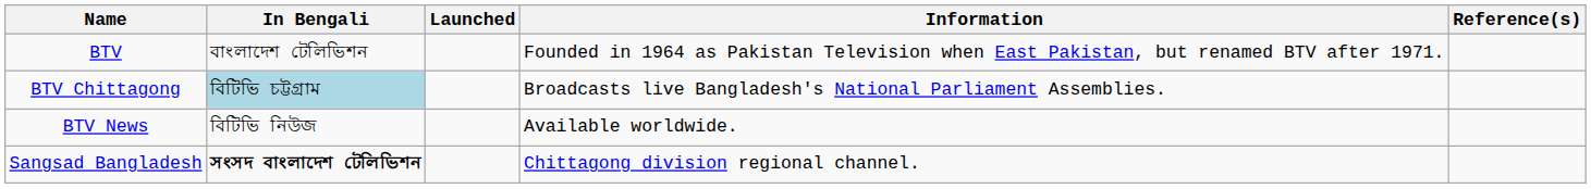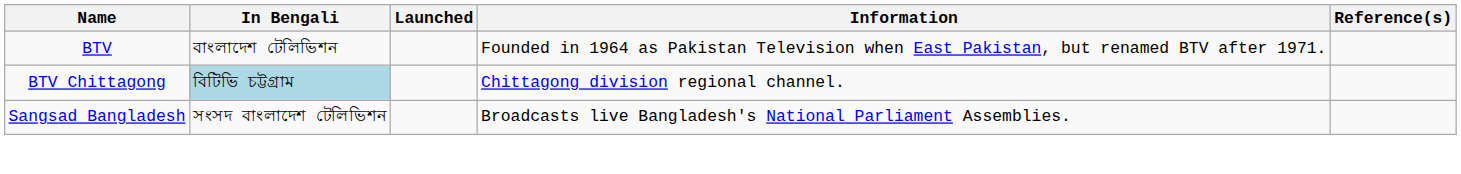BTV Chittagong | Information: Broadcasts live Bangladesh's National Parliament Assemblies. -> Chittagong division regional channel.
- row: BTV News | বিটিভি নিউজ | Available worldwide.
Sangsad Bangladesh | In Bengali: bold -> normal
Sangsad Bangladesh | Information: Chittagong division regional channel. -> Broadcasts live Bangladesh's National Parliament Assemblies.
